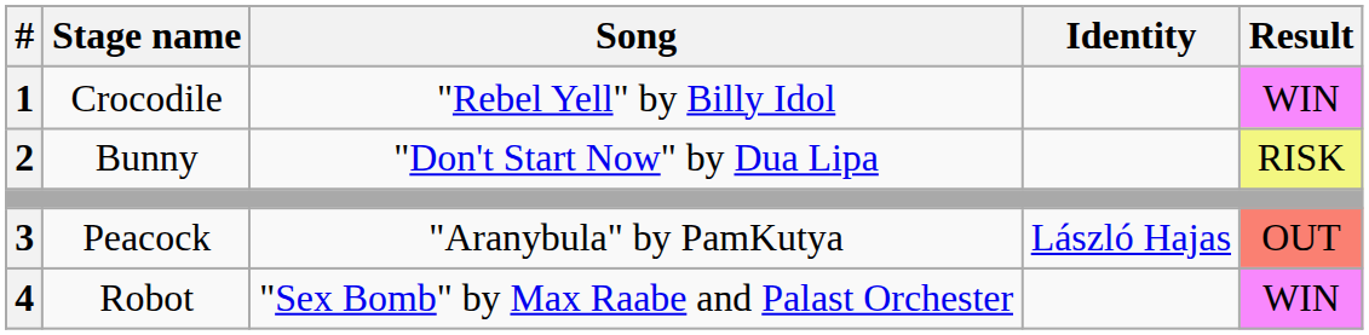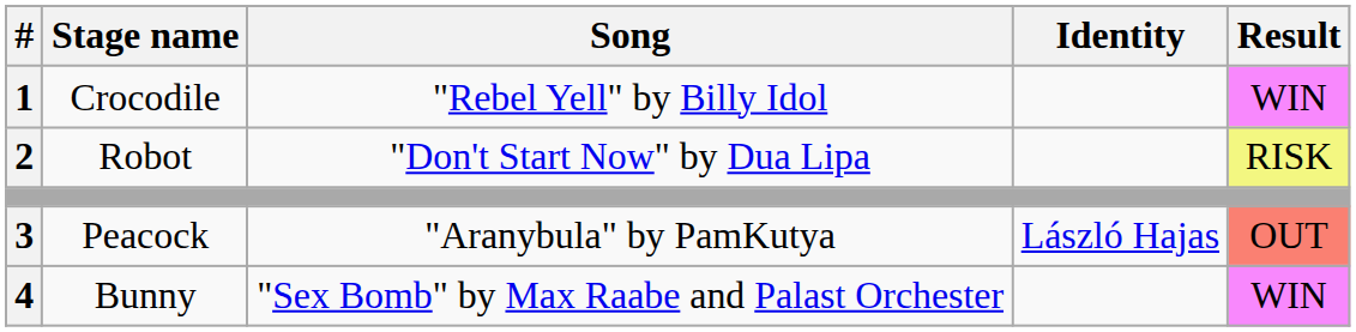2 | Stage name: Bunny -> Robot
4 | Stage name: Robot -> Bunny
